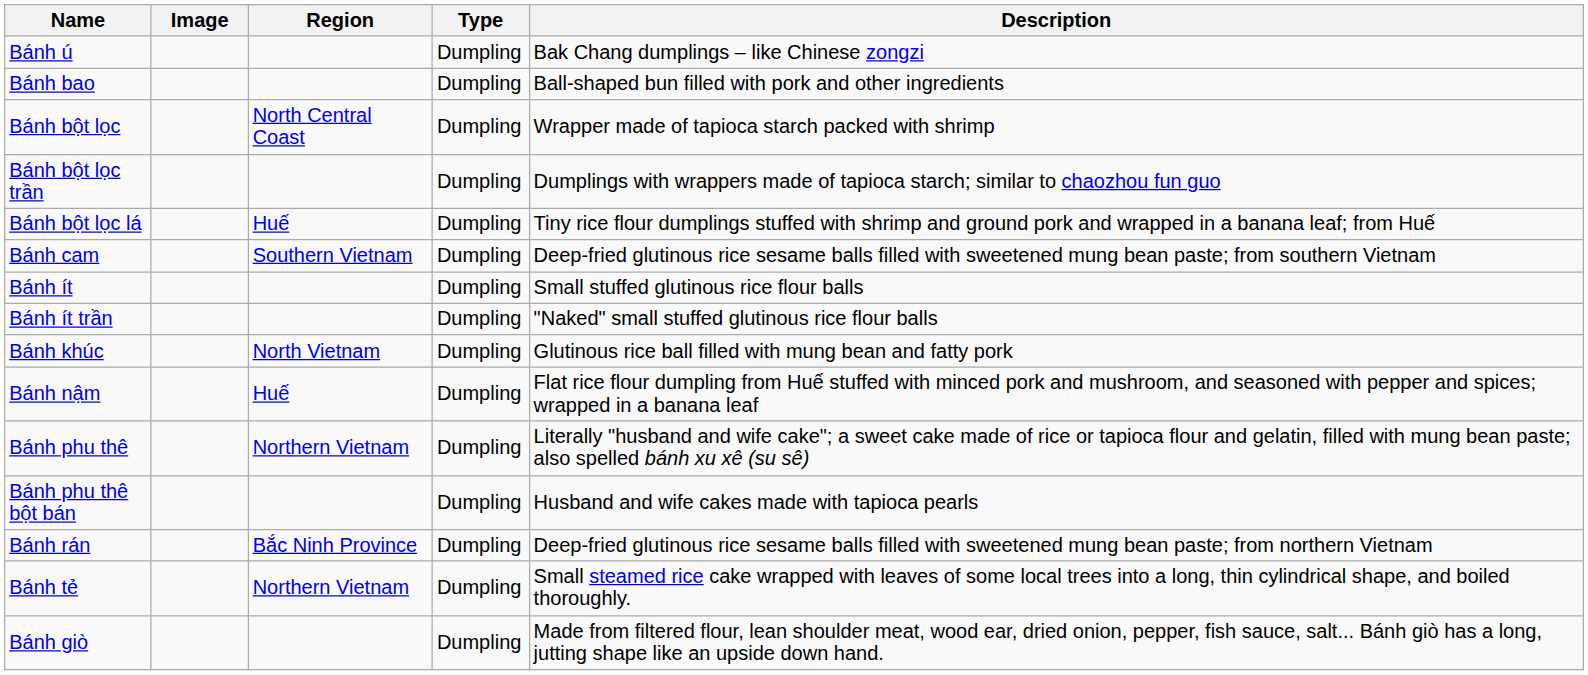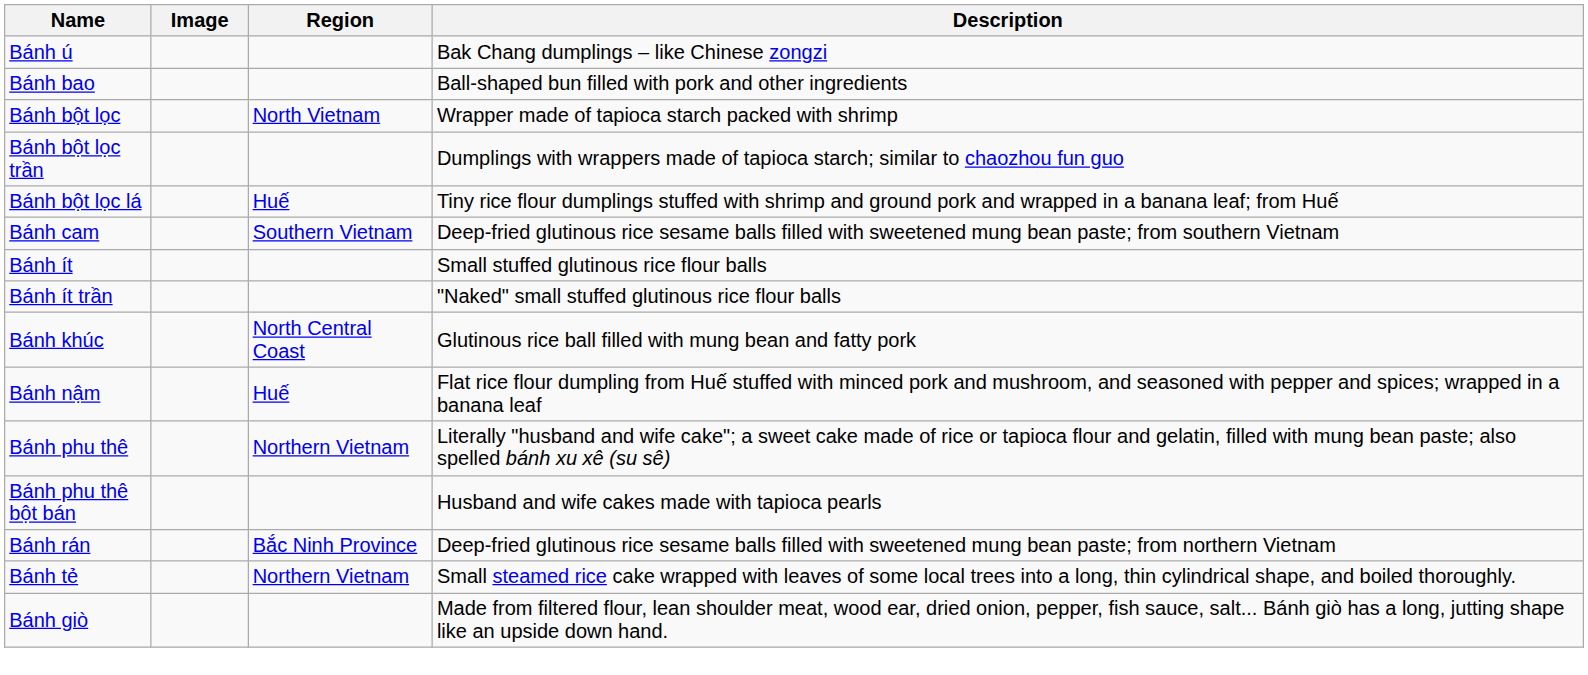- column: Type | Dumpling | Dumpling | Dumpling | Dumpling | Dumpling | Dumpling | Dumpling | Dumpling | Dumpling | Dumpling | Dumpling | Dumpling | Dumpling | Dumpling | Dumpling
Bánh bột lọc | Region: North Central Coast -> North Vietnam
Bánh khúc | Region: North Vietnam -> North Central Coast
